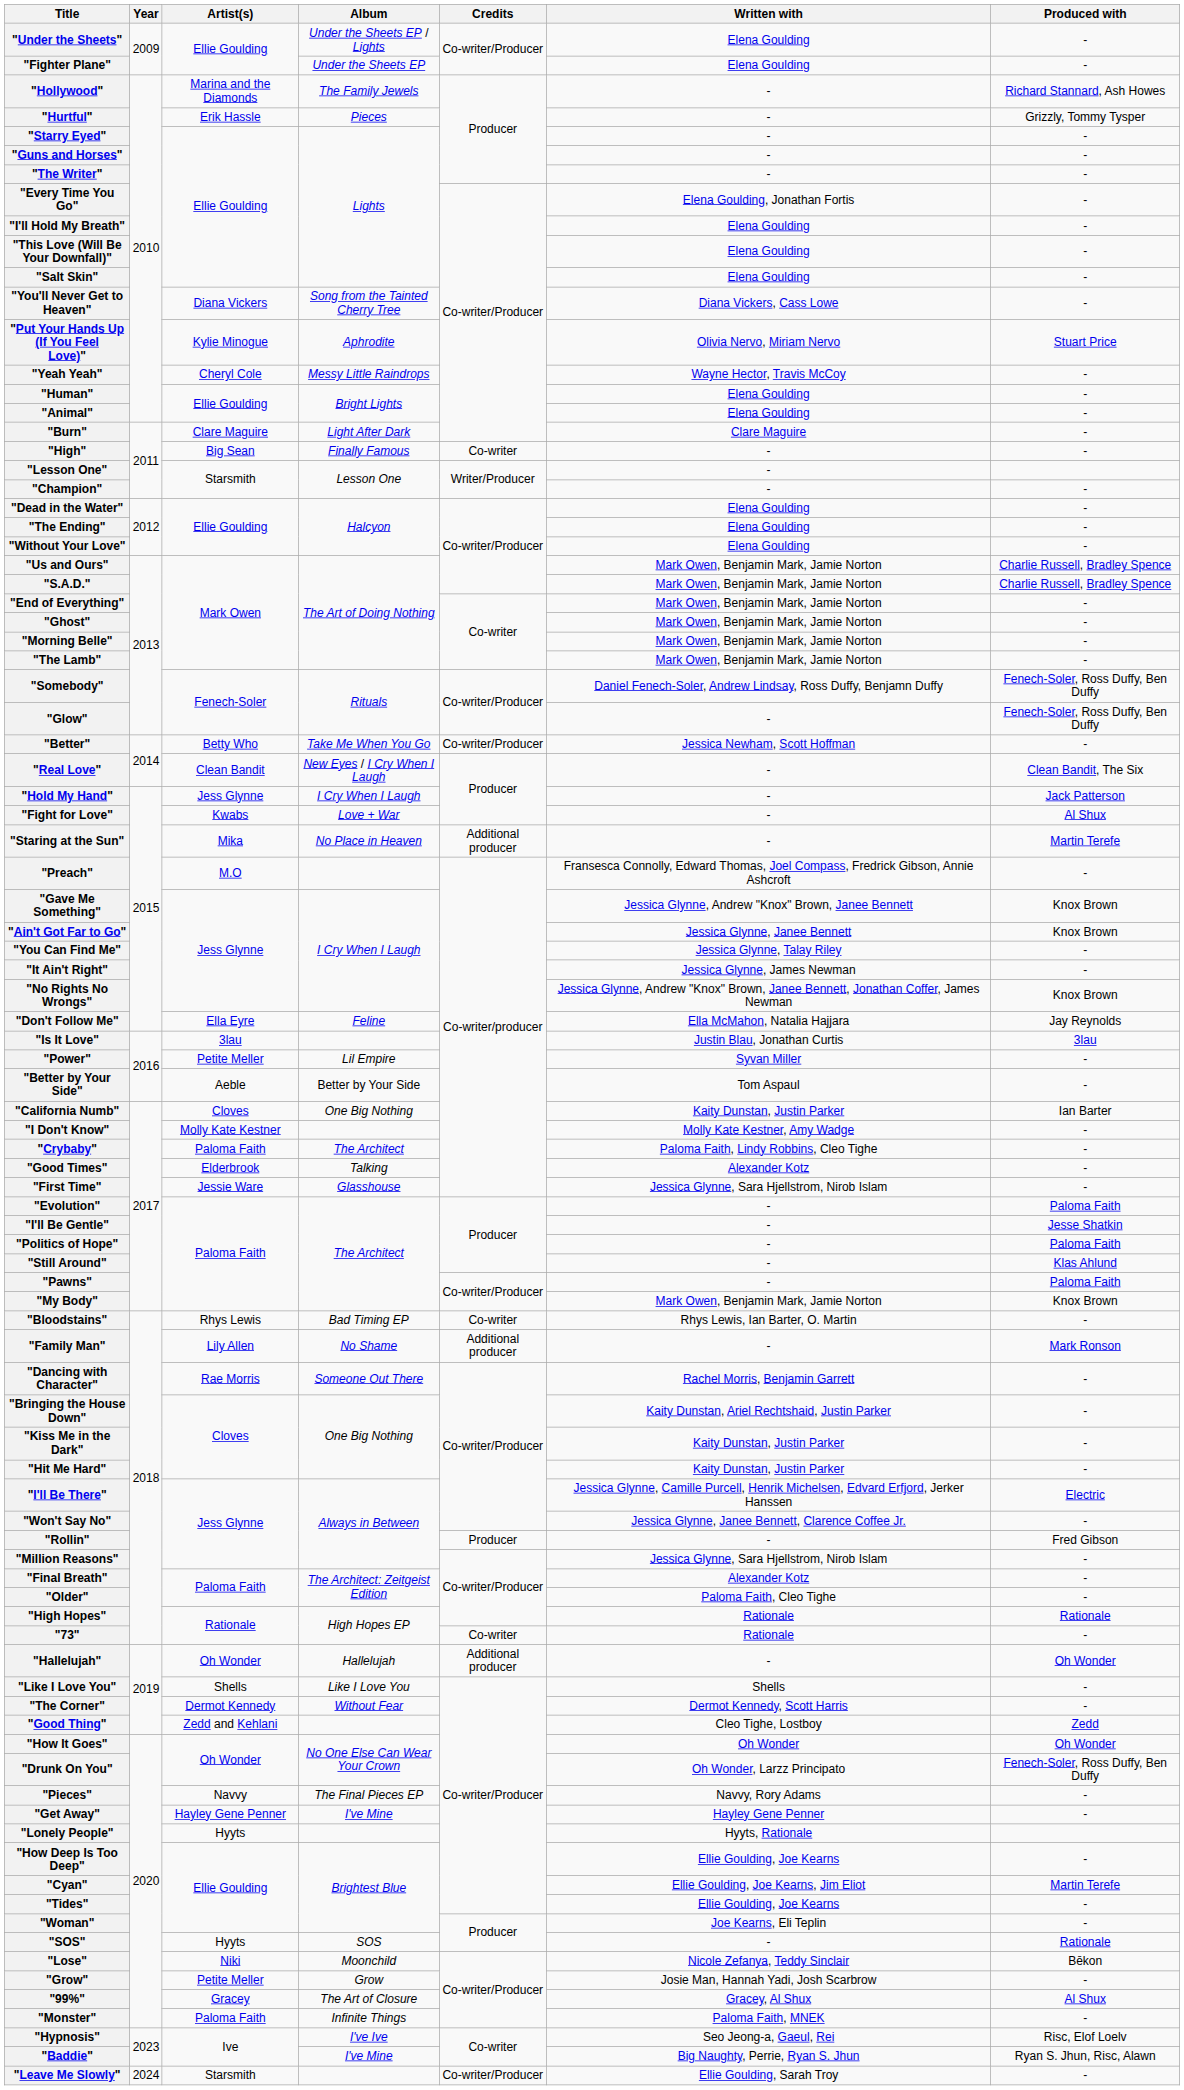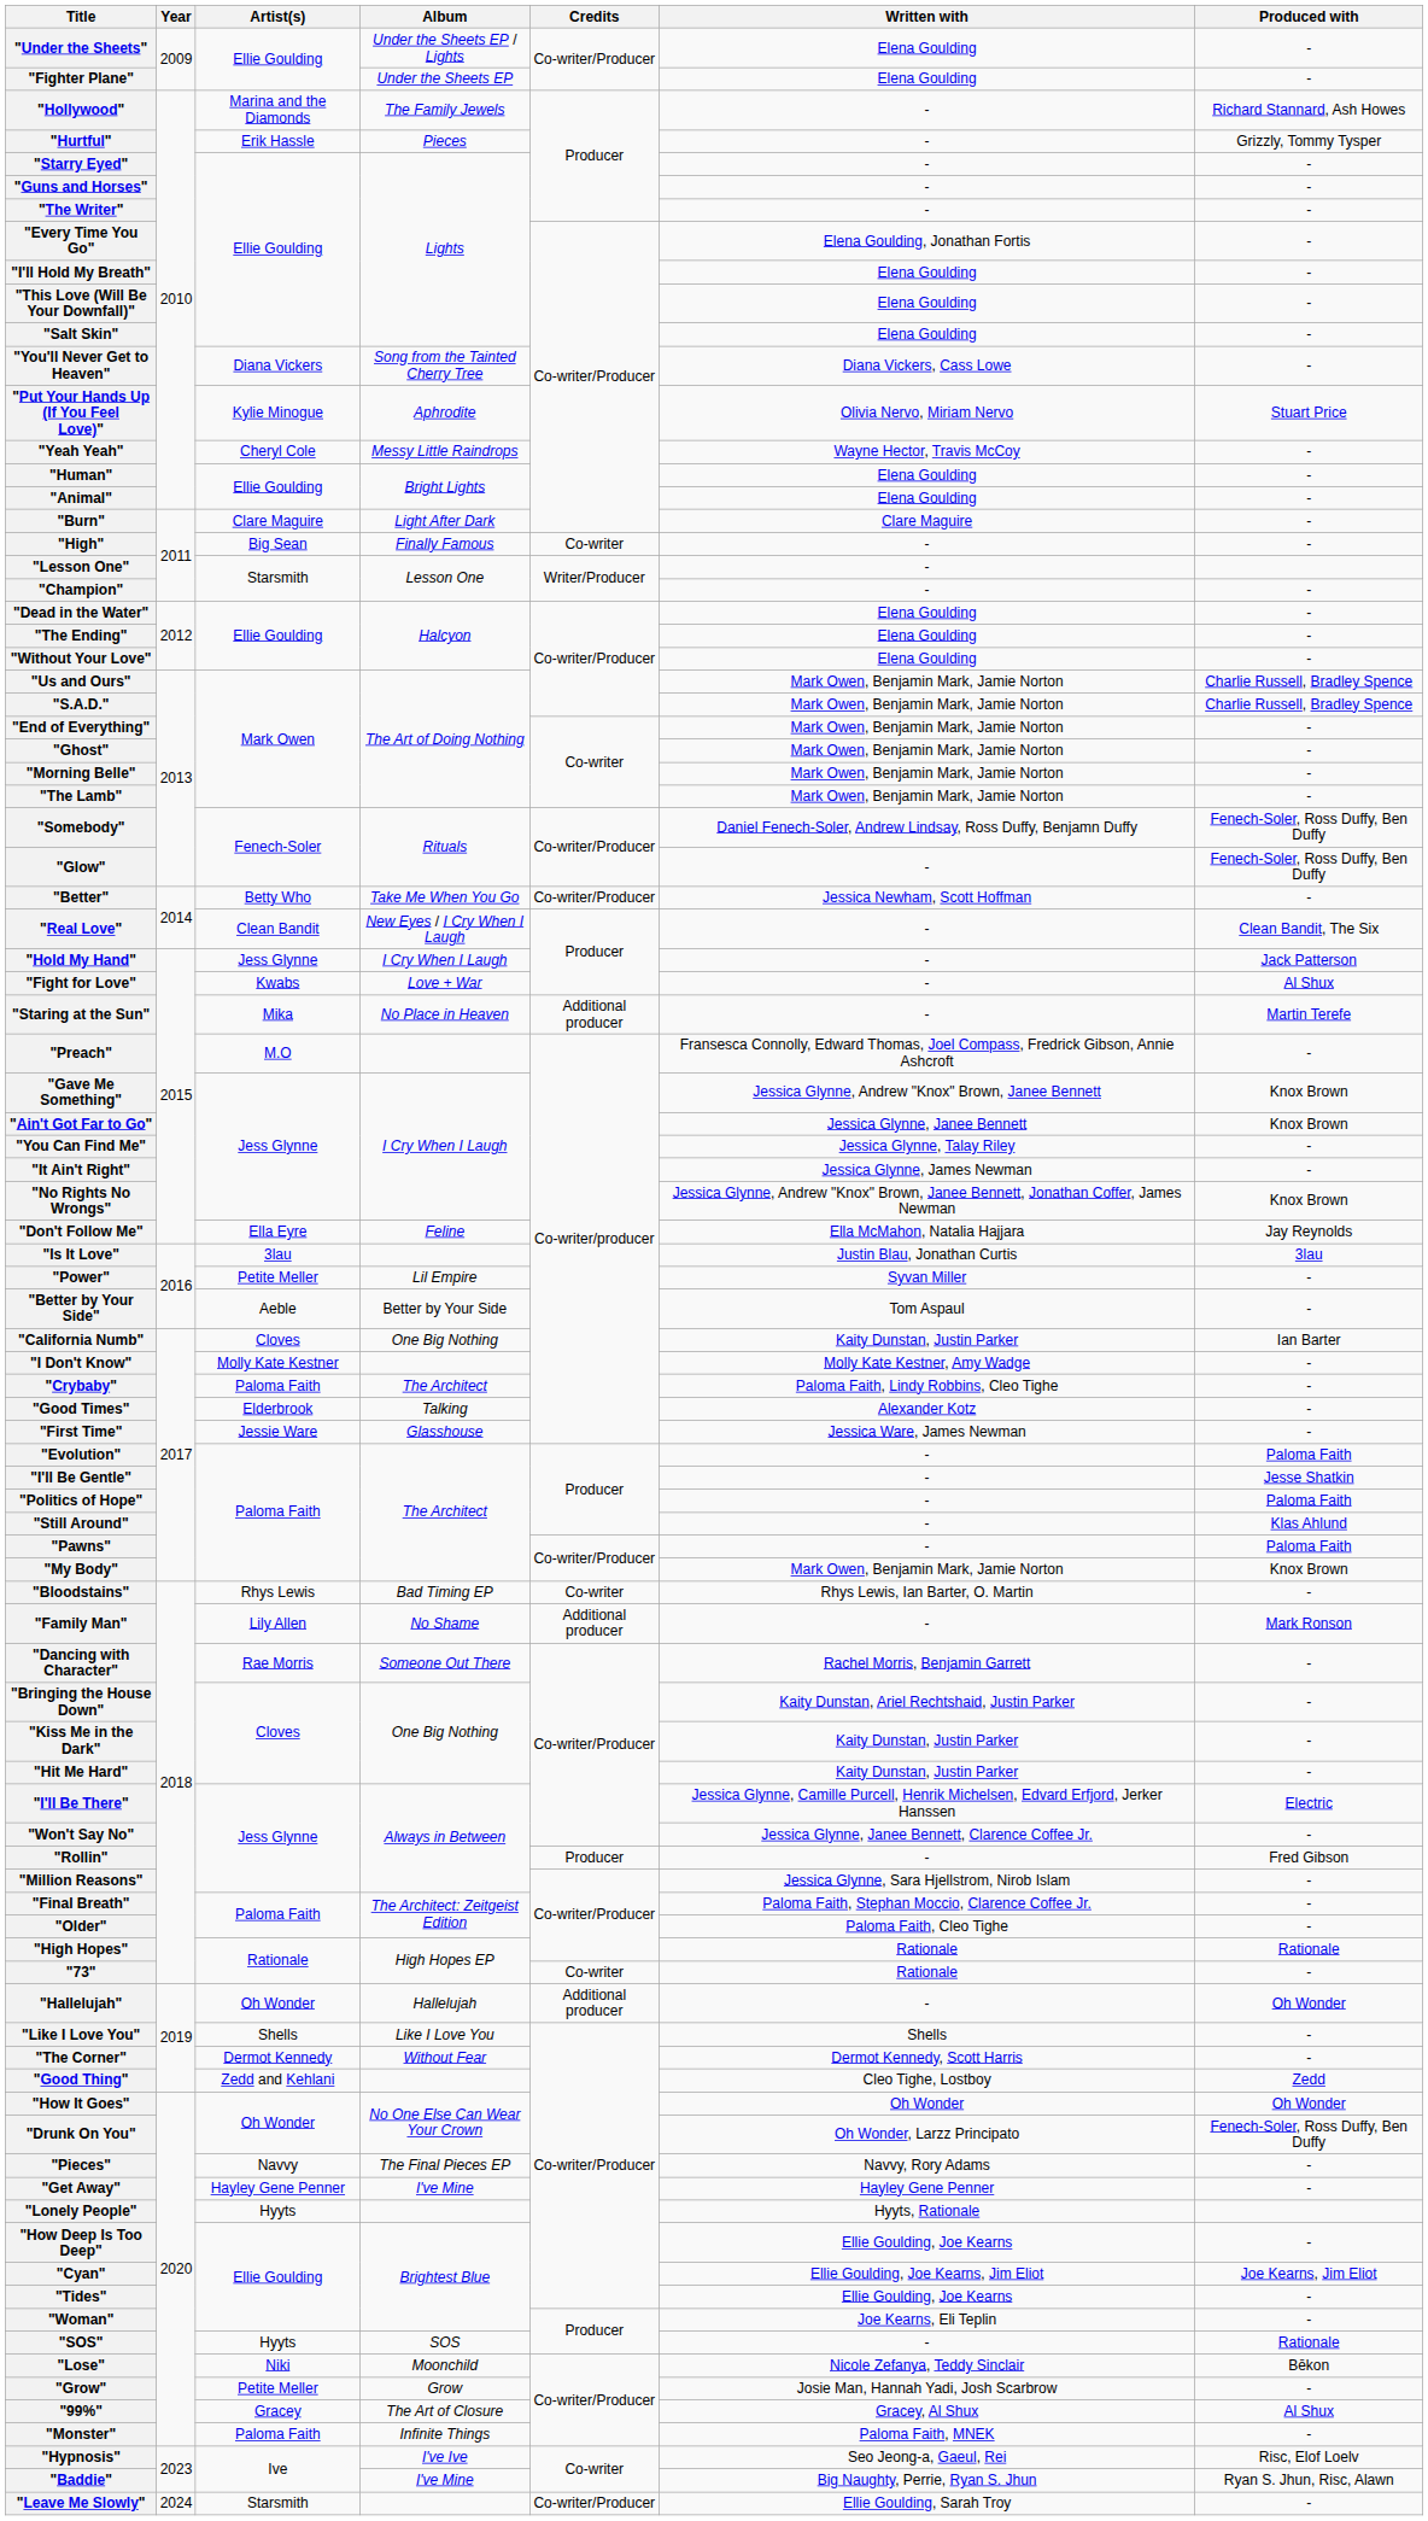"First Time" | Written with: Jessica Glynne, Sara Hjellstrom, Nirob Islam -> Jessica Ware, James Newman
"Final Breath" | Written with: Alexander Kotz -> Paloma Faith, Stephan Moccio, Clarence Coffee Jr.
"Cyan" | Produced with: Martin Terefe -> Joe Kearns, Jim Eliot
